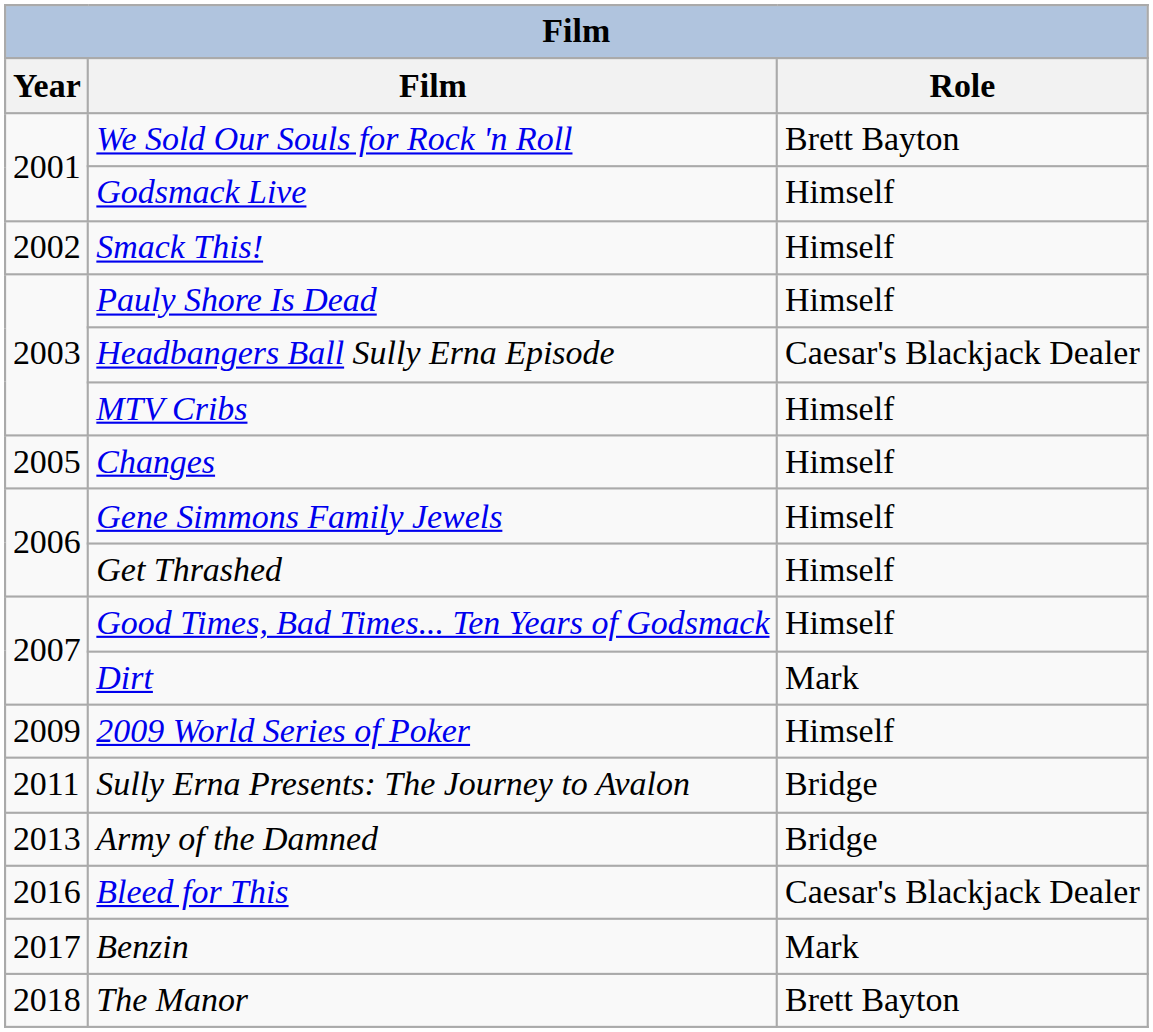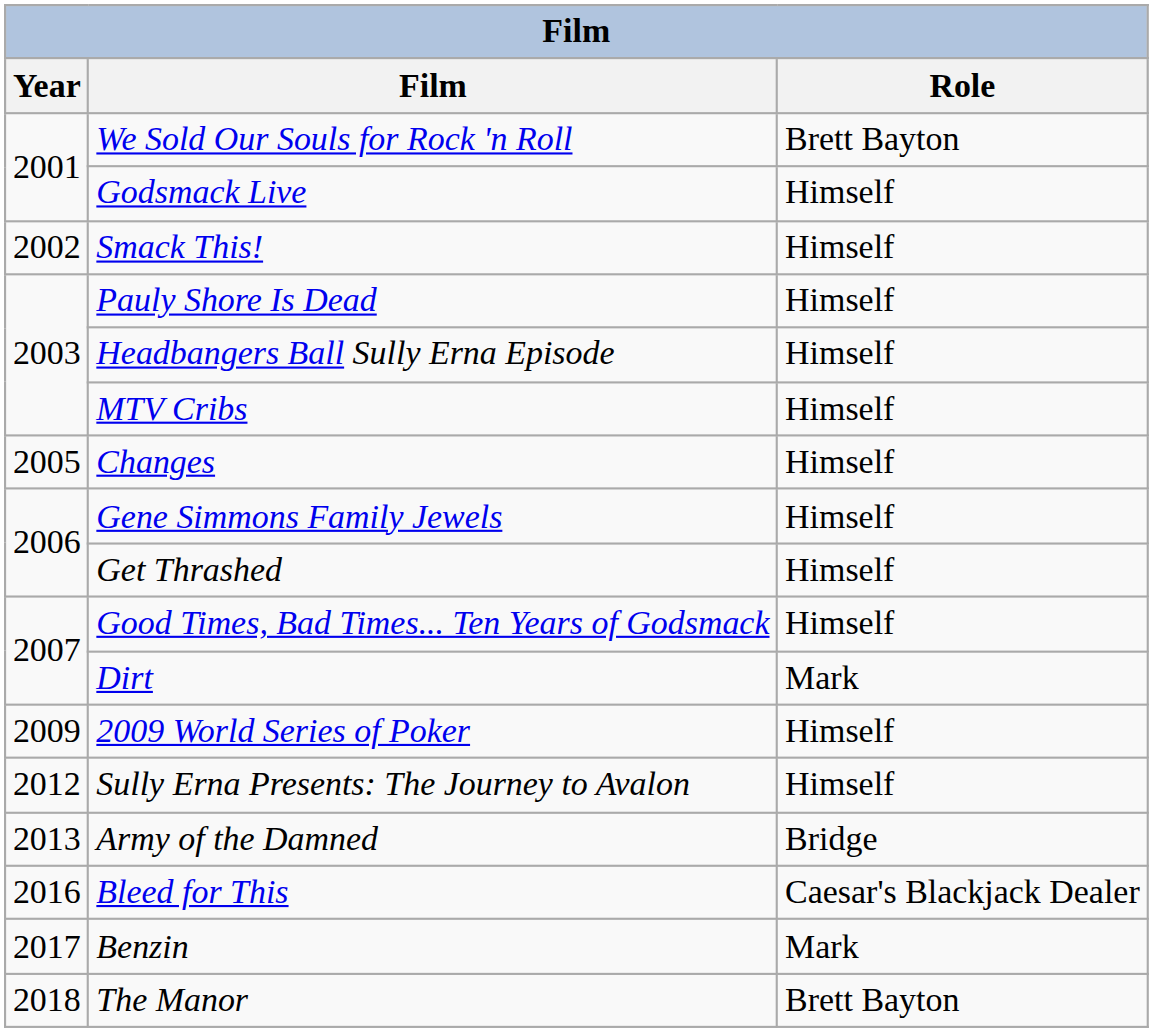Headbangers Ball Sully Erna Episode | Role: Caesar's Blackjack Dealer -> Himself
Sully Erna Presents: The Journey to Avalon | Year: 2011 -> 2012
Sully Erna Presents: The Journey to Avalon | Role: Bridge -> Himself
